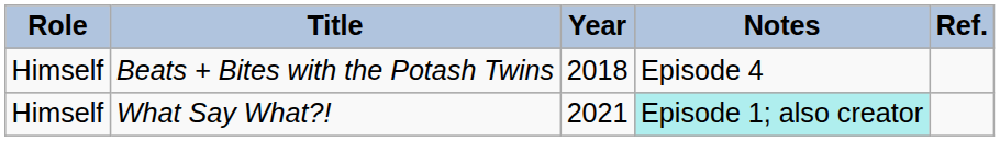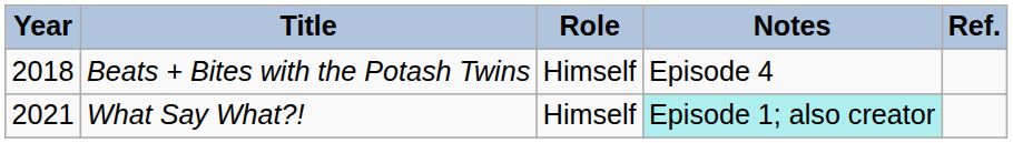columns swapped: Year <-> Role
